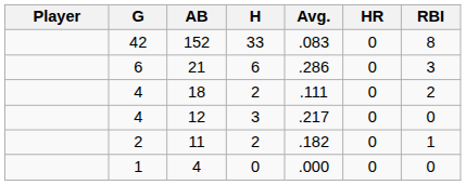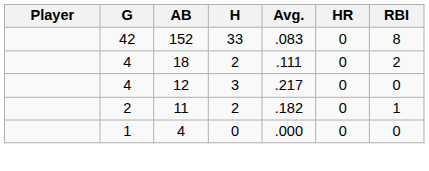- row: 6 | 21 | 6 | .286 | 0 | 3
